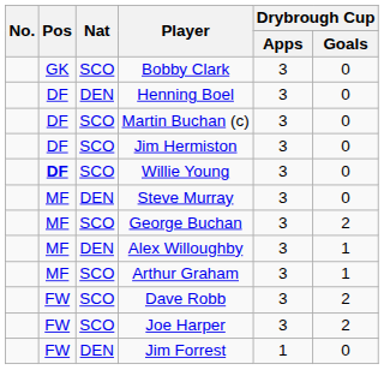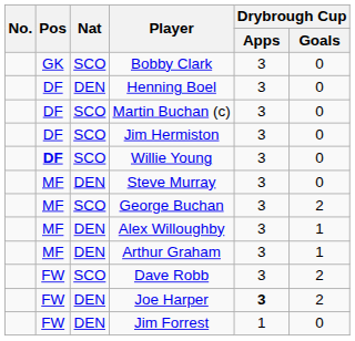Arthur Graham | Nat: SCO -> DEN
Joe Harper | Nat: SCO -> DEN
Joe Harper | Drybrough Cup / Apps: normal -> bold
